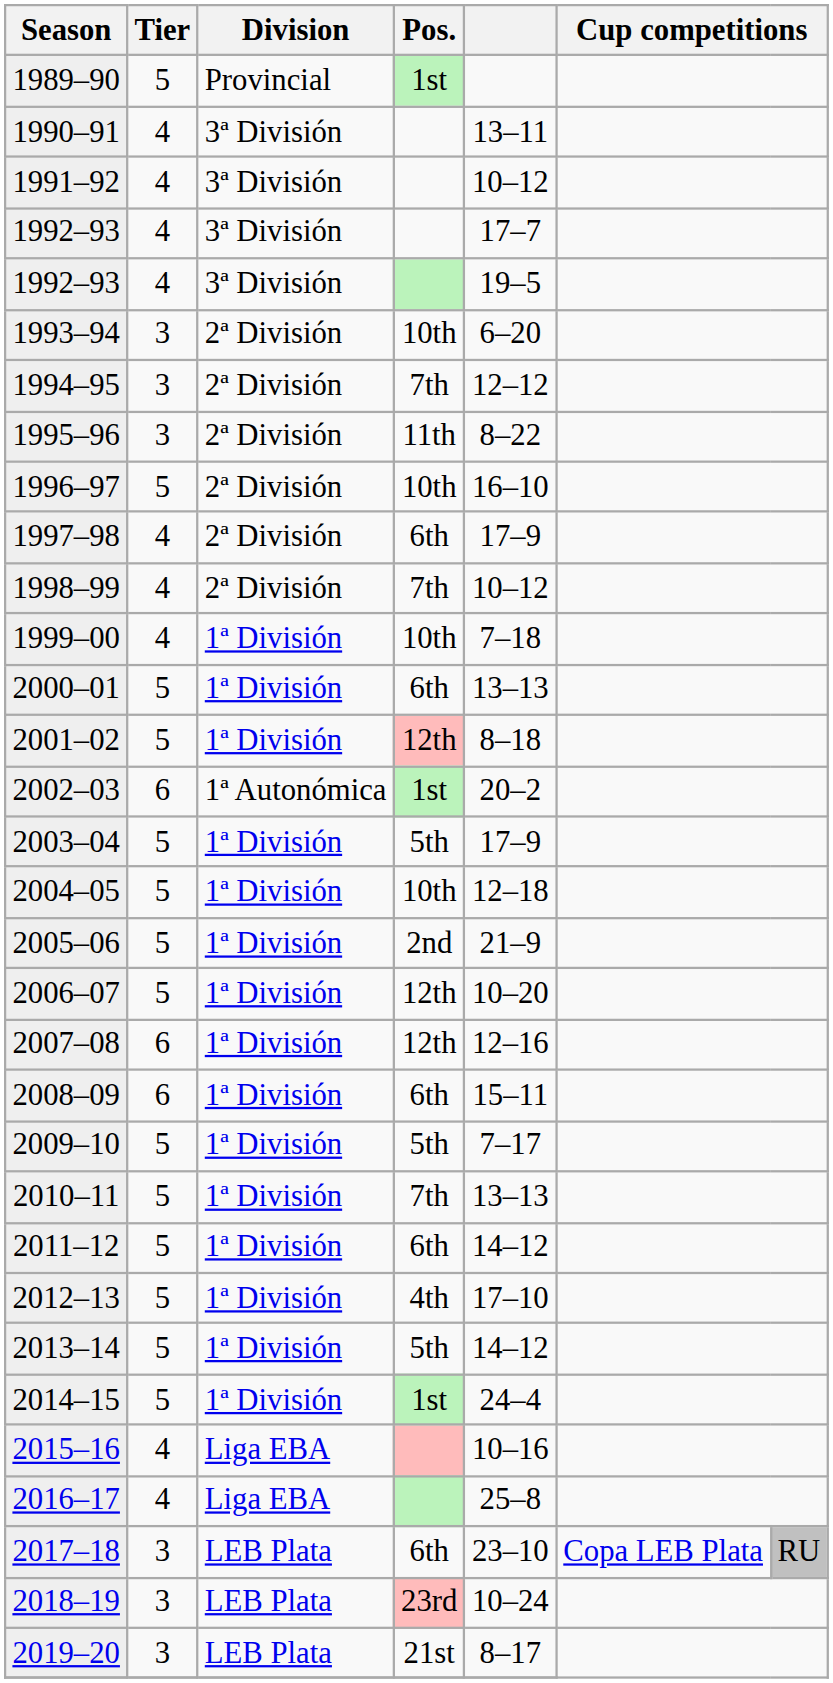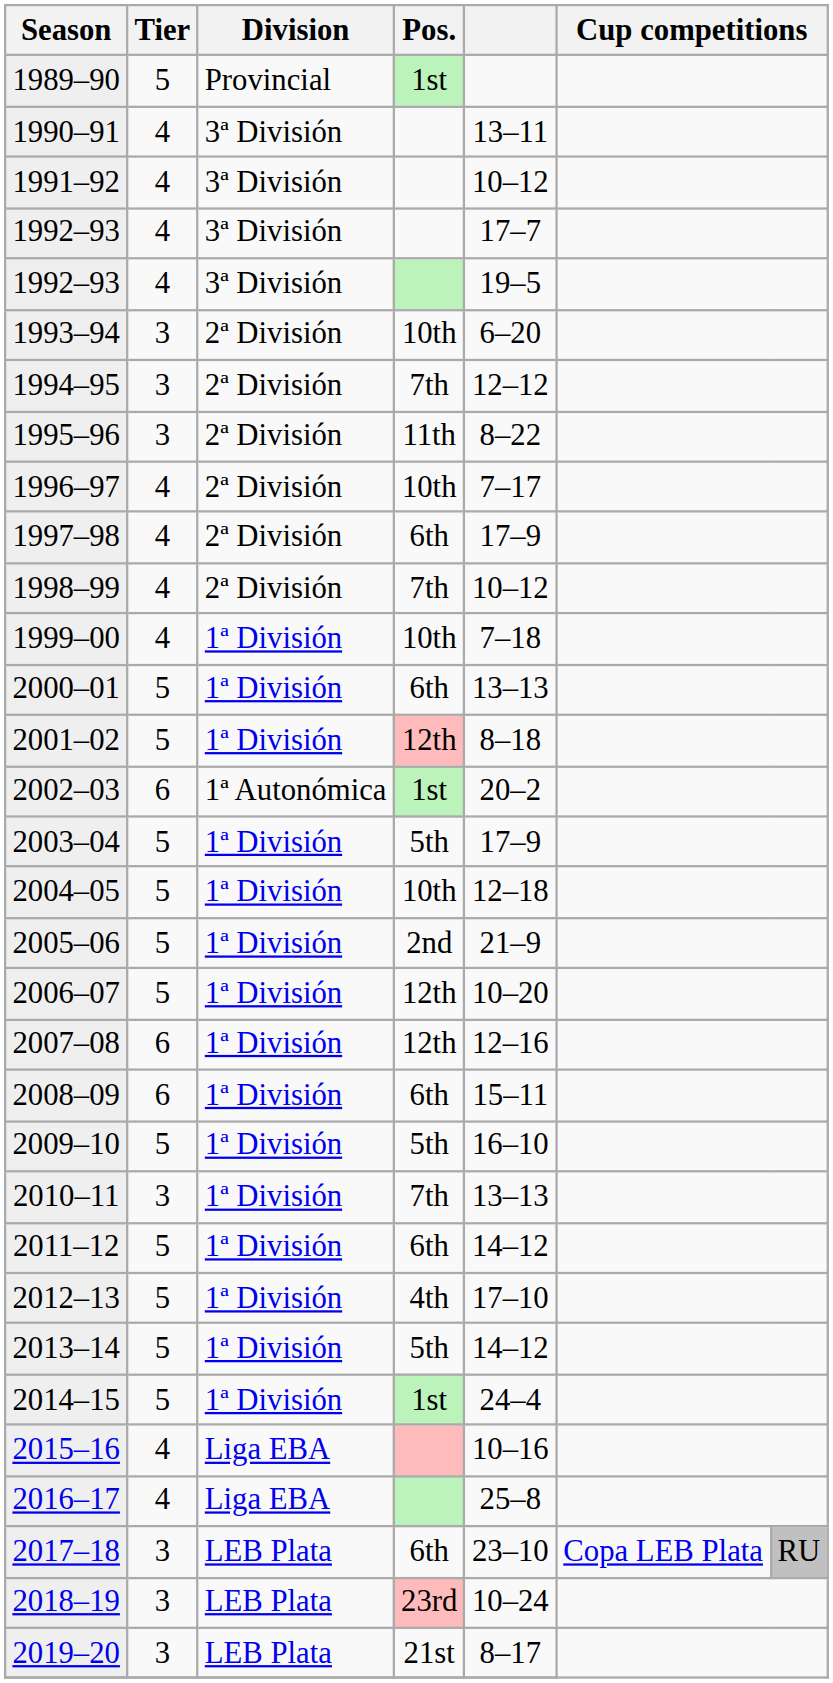1996–97 | Tier: 5 -> 4
1996–97 | column 5: 16–10 -> 7–17
2009–10 | column 5: 7–17 -> 16–10
2010–11 | Tier: 5 -> 3
